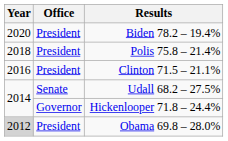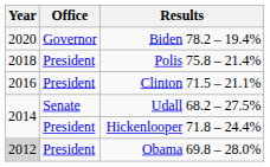Biden 78.2 – 19.4% | Office: President -> Governor
Hickenlooper 71.8 – 24.4% | Office: Governor -> President
